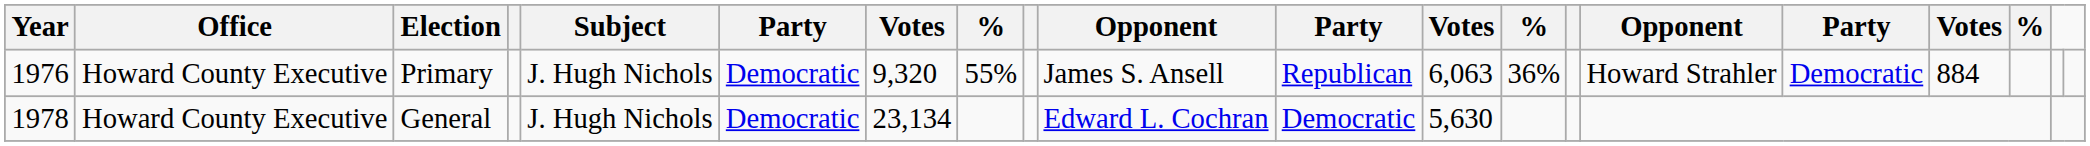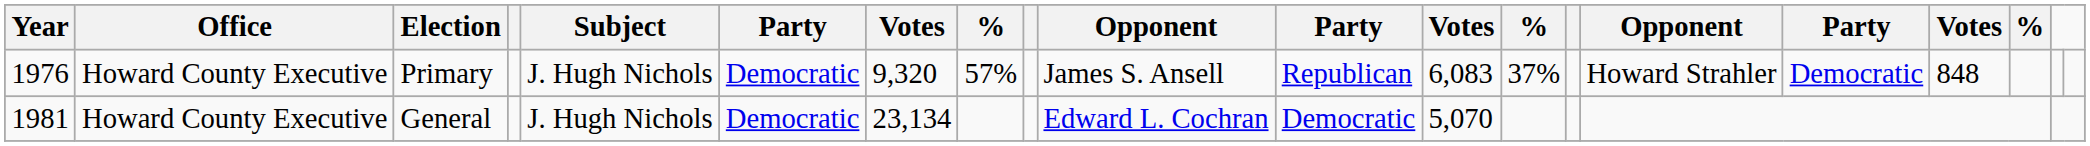Primary | column 8: 55% -> 57%
Primary | column 12: 6,063 -> 6,083
Primary | column 13: 36% -> 37%
Primary | column 17: 884 -> 848
General | Year: 1978 -> 1981
General | column 12: 5,630 -> 5,070
